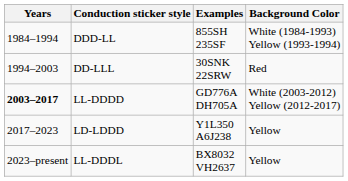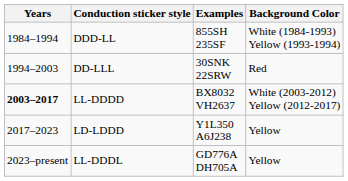LL-DDDD | Examples: GD776A DH705A -> BX8032 VH2637
LL-DDDL | Examples: BX8032 VH2637 -> GD776A DH705A
